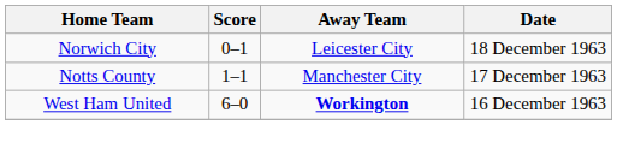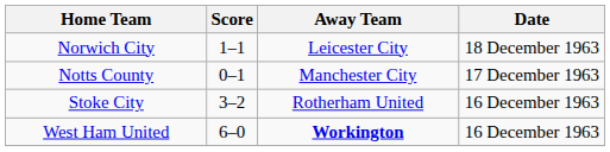Norwich City | Score: 0–1 -> 1–1
Notts County | Score: 1–1 -> 0–1
+ row: Stoke City | 3–2 | Rotherham United | 16 December 1963
